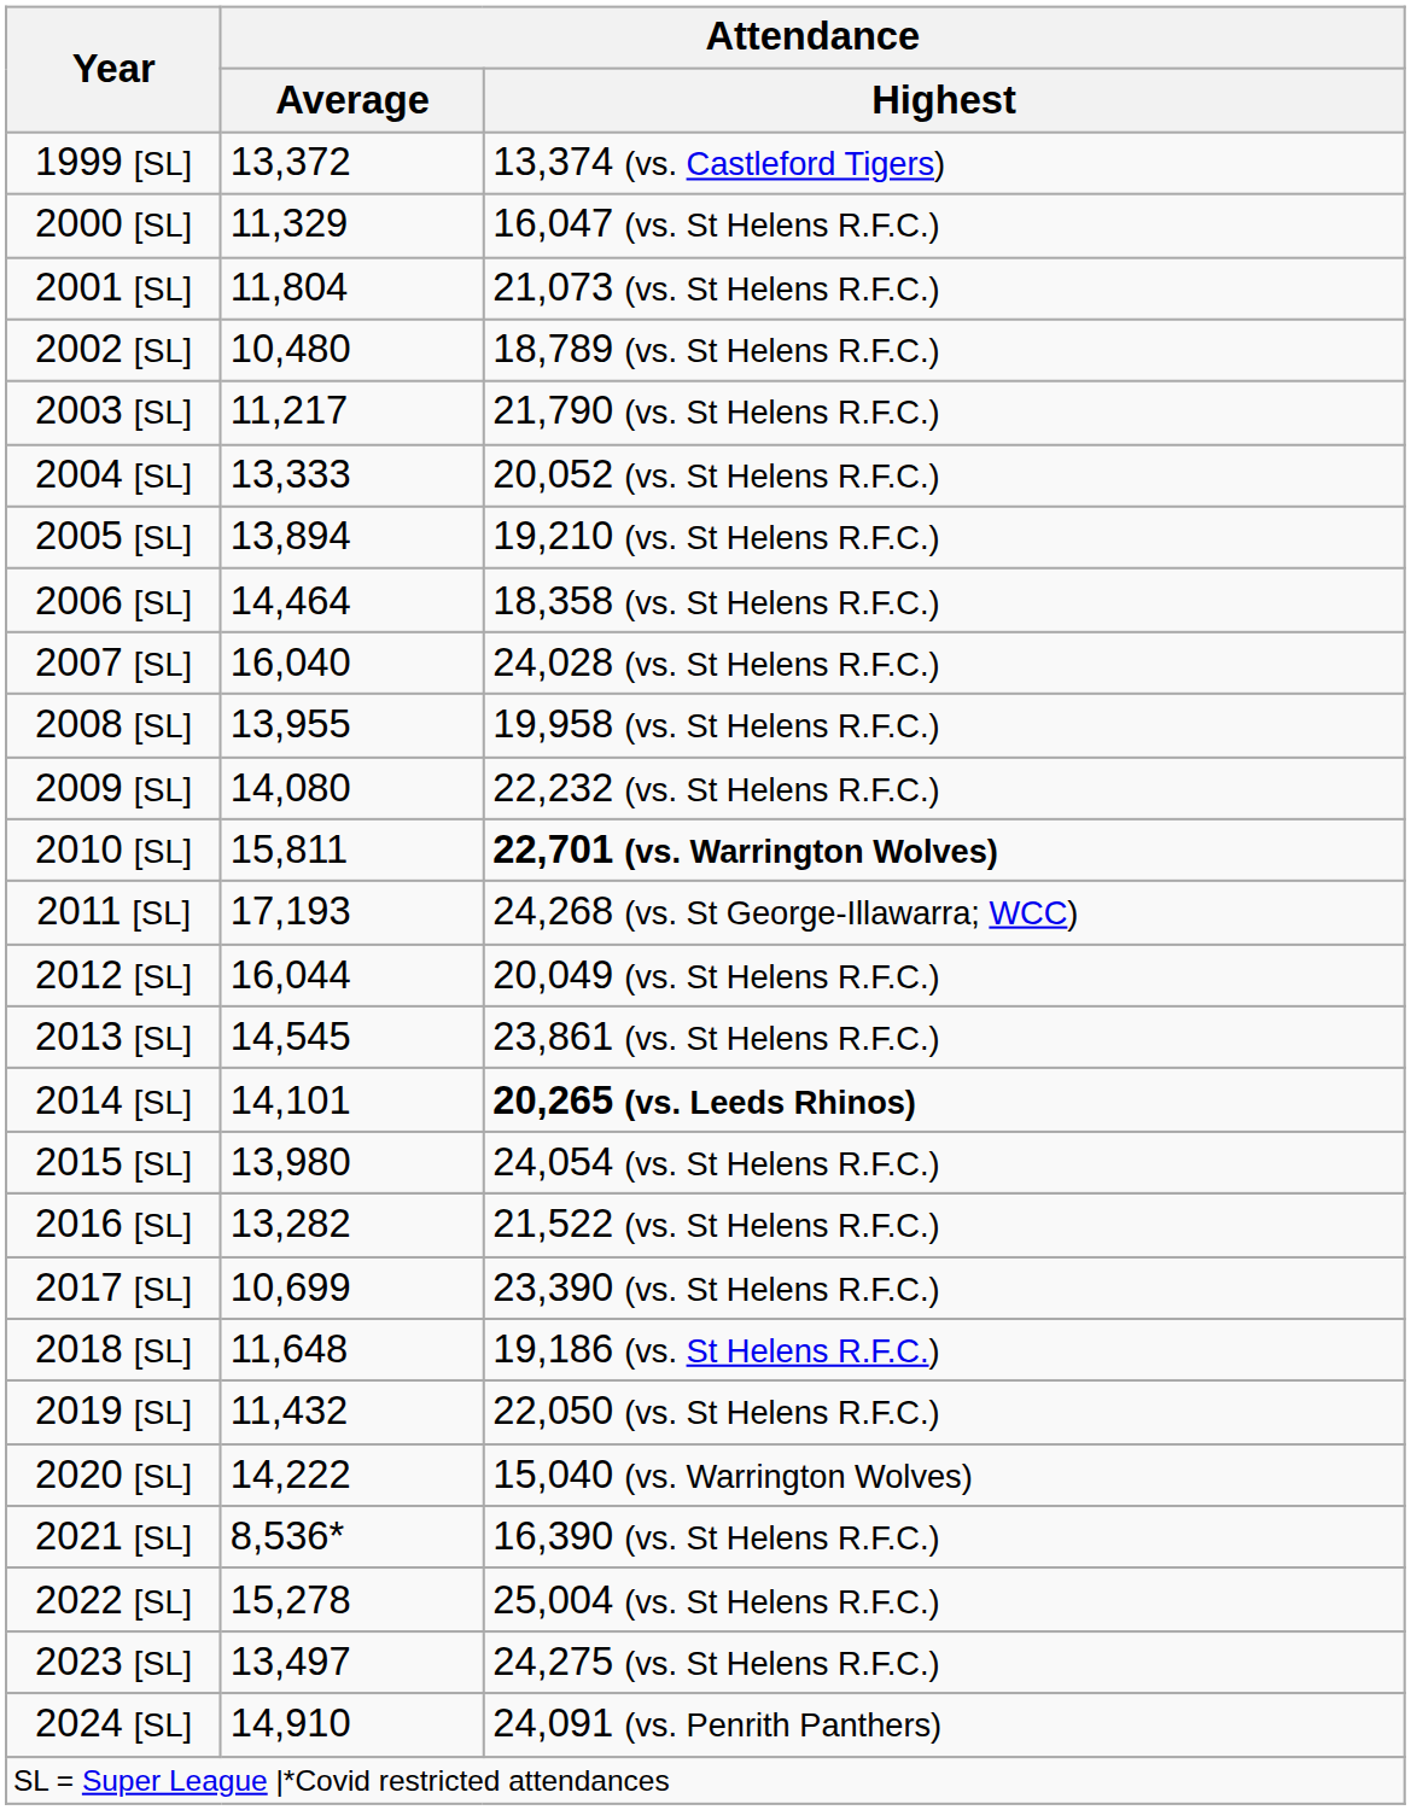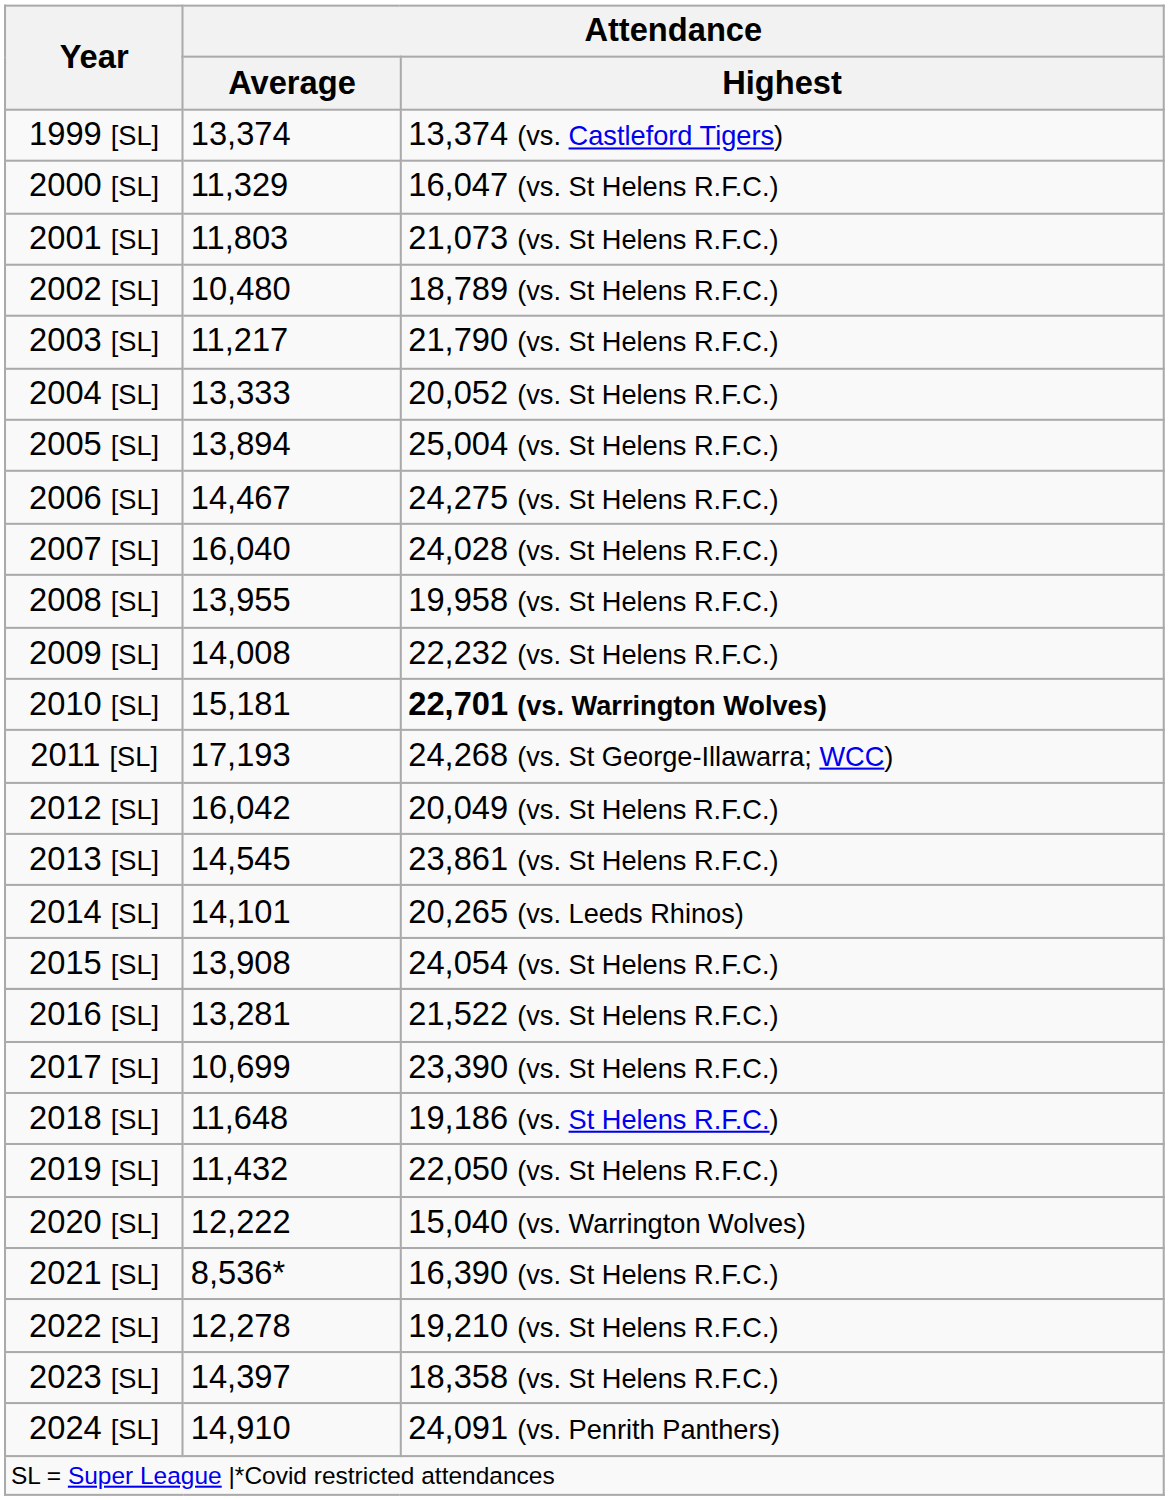1999 [SL] | Attendance / Average: 13,372 -> 13,374
2001 [SL] | Attendance / Average: 11,804 -> 11,803
2005 [SL] | Attendance / Highest: 19,210 (vs. St Helens R.F.C.) -> 25,004 (vs. St Helens R.F.C.)
2006 [SL] | Attendance / Average: 14,464 -> 14,467
2006 [SL] | Attendance / Highest: 18,358 (vs. St Helens R.F.C.) -> 24,275 (vs. St Helens R.F.C.)
2009 [SL] | Attendance / Average: 14,080 -> 14,008
2010 [SL] | Attendance / Average: 15,811 -> 15,181
2012 [SL] | Attendance / Average: 16,044 -> 16,042
2014 [SL] | Attendance / Highest: bold -> normal
2015 [SL] | Attendance / Average: 13,980 -> 13,908
2016 [SL] | Attendance / Average: 13,282 -> 13,281
2020 [SL] | Attendance / Average: 14,222 -> 12,222
2022 [SL] | Attendance / Average: 15,278 -> 12,278
2022 [SL] | Attendance / Highest: 25,004 (vs. St Helens R.F.C.) -> 19,210 (vs. St Helens R.F.C.)
2023 [SL] | Attendance / Average: 13,497 -> 14,397
2023 [SL] | Attendance / Highest: 24,275 (vs. St Helens R.F.C.) -> 18,358 (vs. St Helens R.F.C.)
